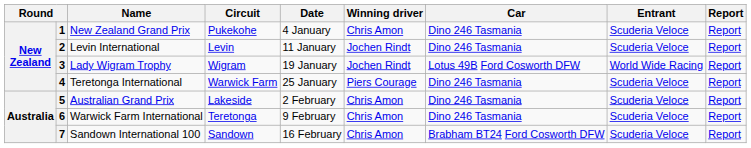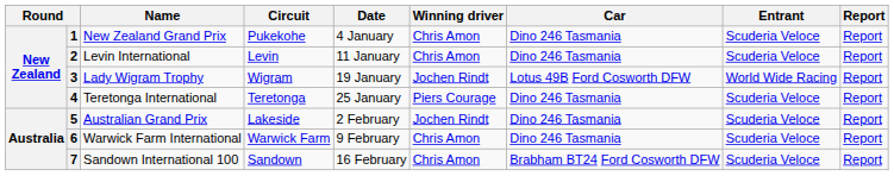2 | Winning driver: Jochen Rindt -> Chris Amon
4 | Circuit: Warwick Farm -> Teretonga
5 | Winning driver: Chris Amon -> Jochen Rindt
6 | Circuit: Teretonga -> Warwick Farm
